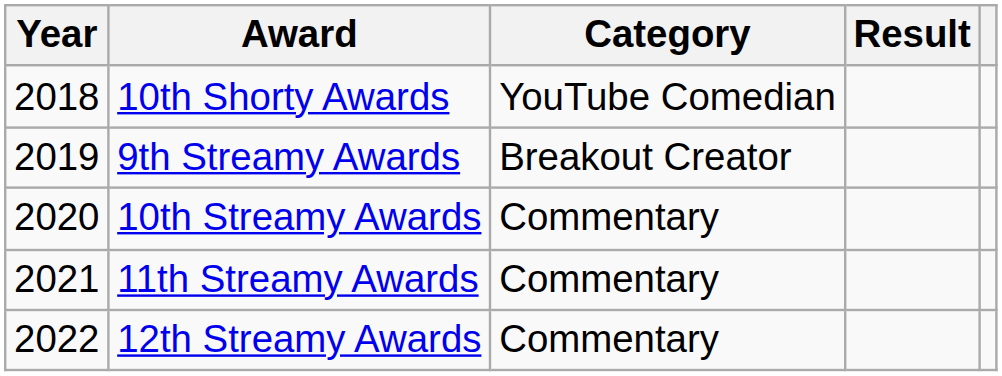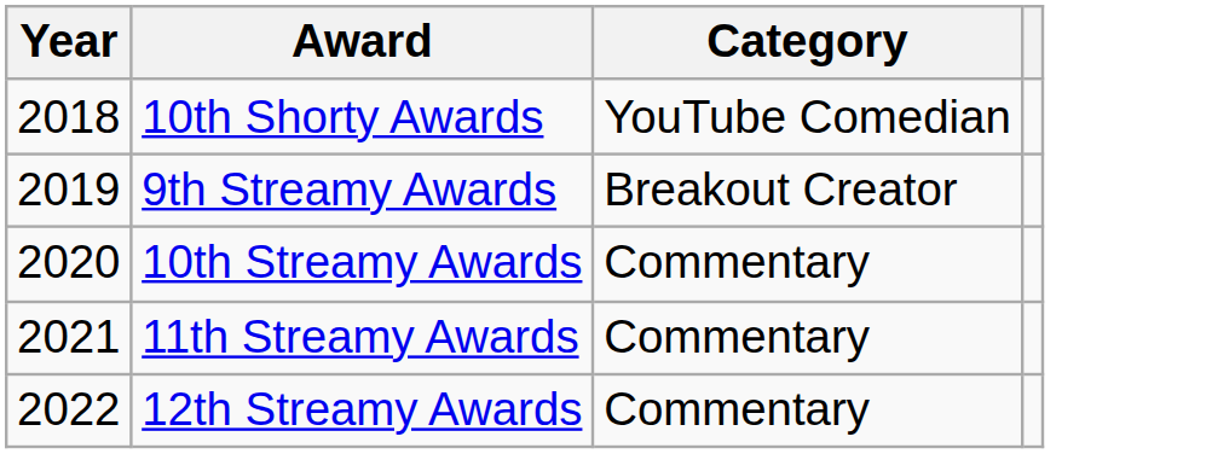- column: Result
